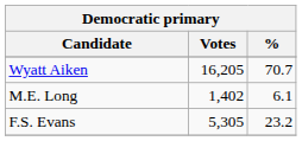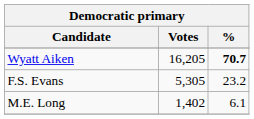Wyatt Aiken | %: normal -> bold
rows swapped: F.S. Evans <-> M.E. Long
